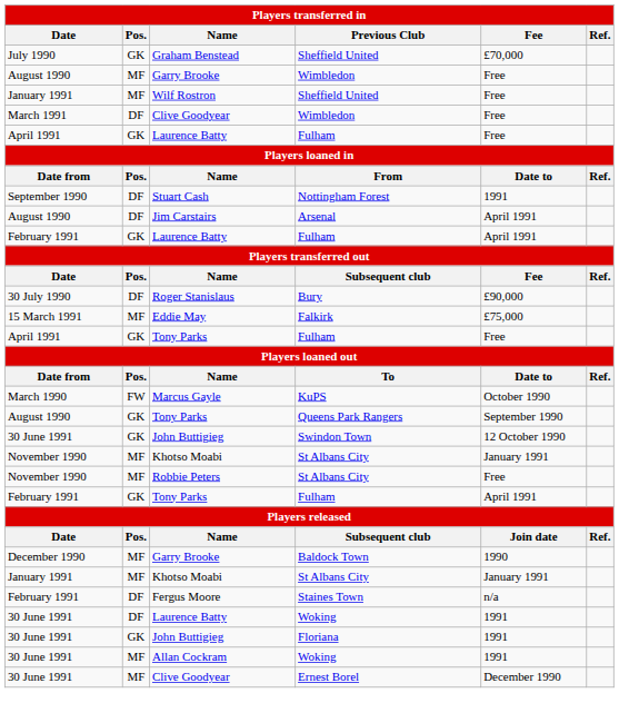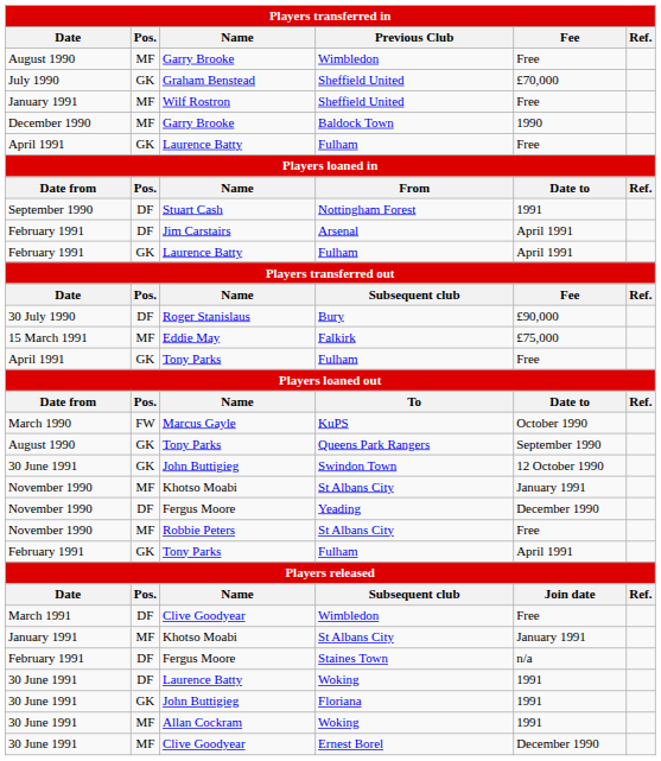rows swapped: Graham Benstead / Sheffield United <-> Garry Brooke / Wimbledon
rows swapped: Clive Goodyear / Wimbledon <-> Baldock Town
Arsenal | Date: August 1990 -> February 1991
+ row: November 1990 | DF | Fergus Moore | Yeading | December 1990
